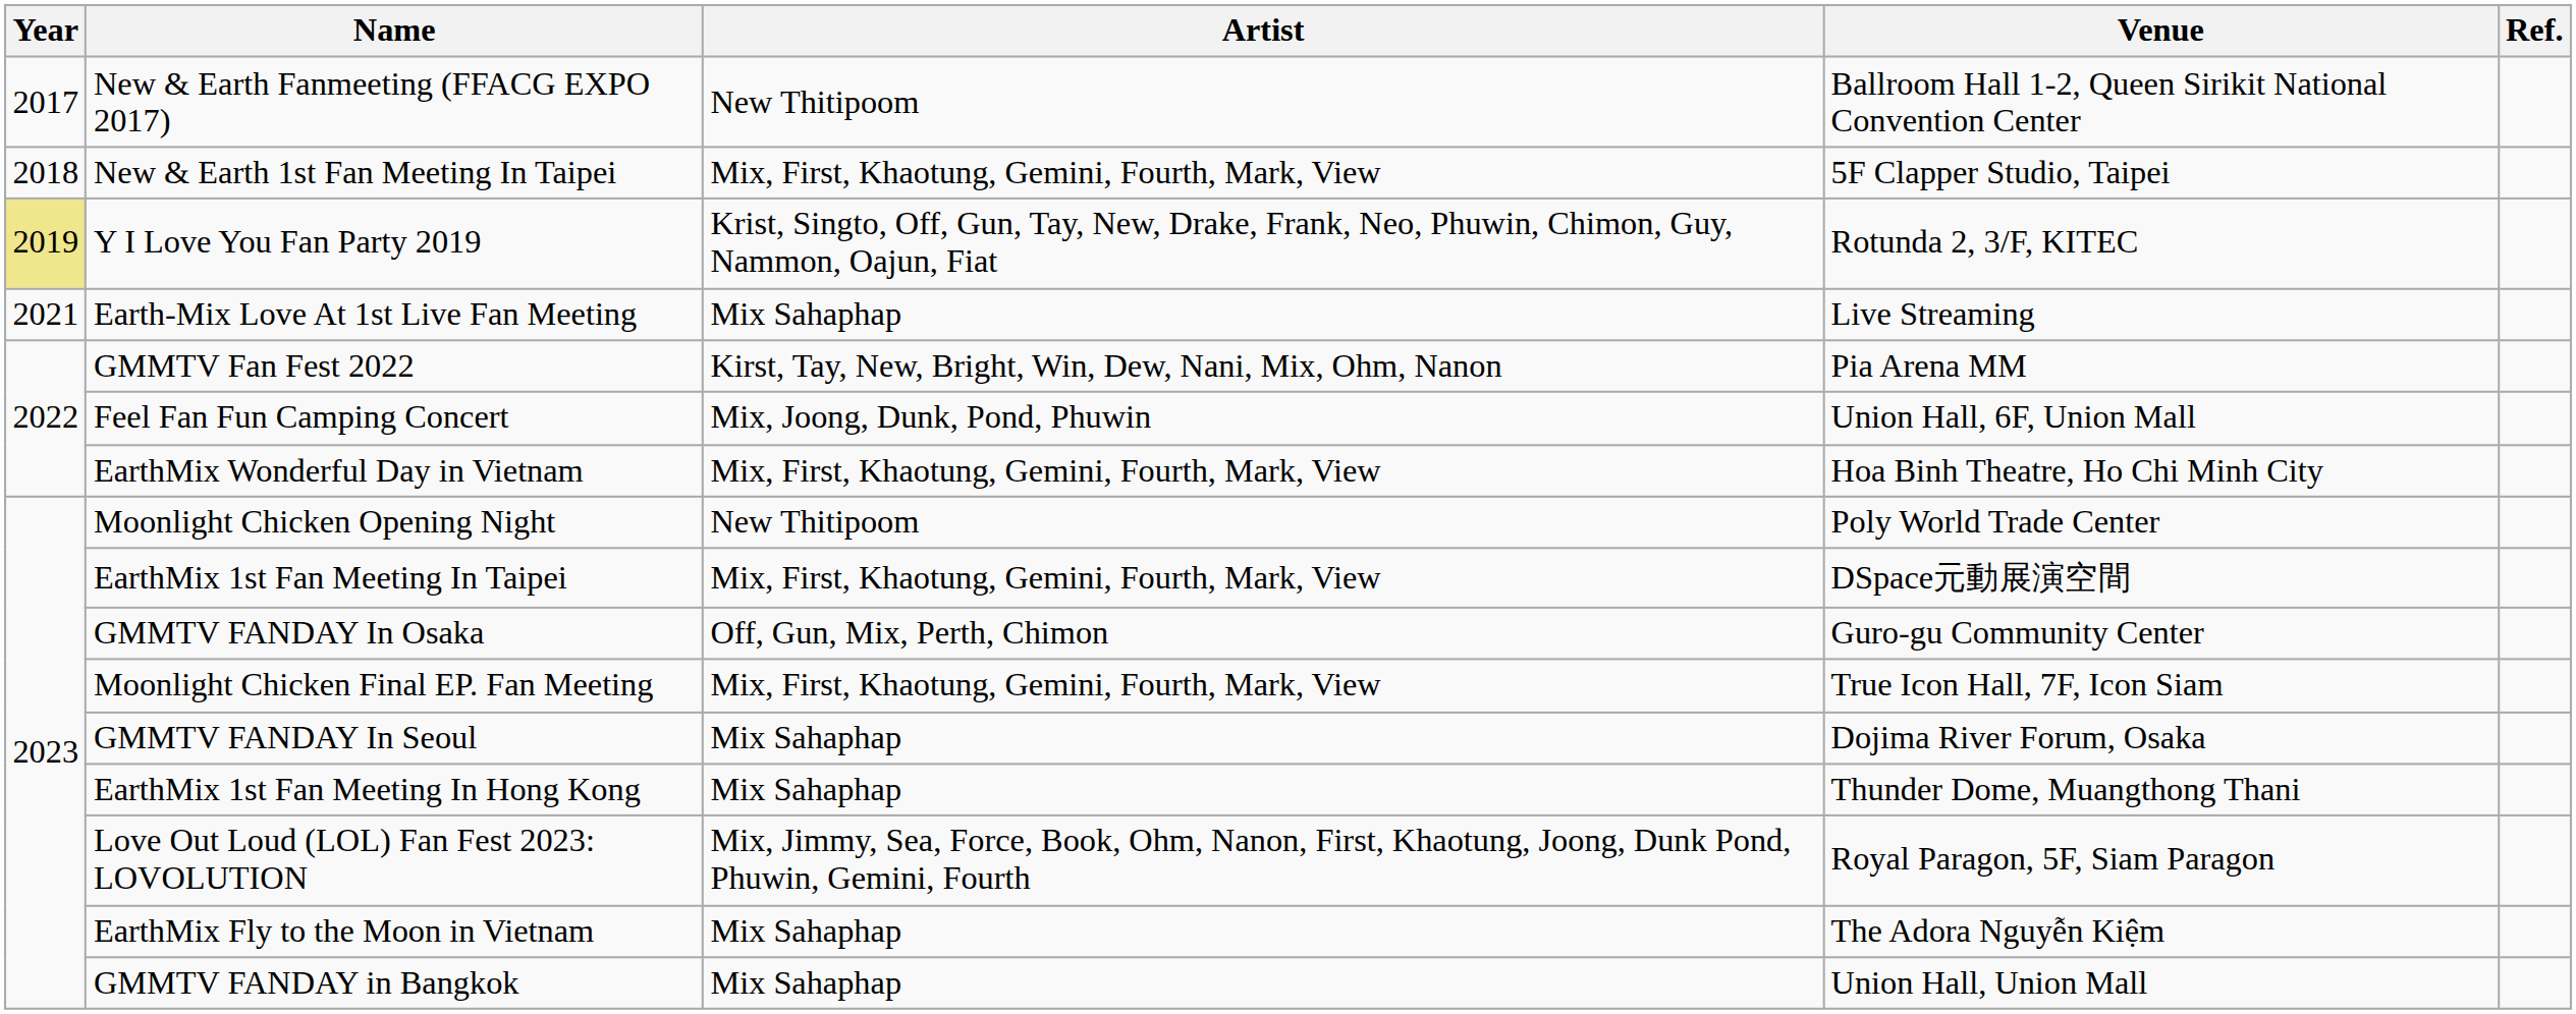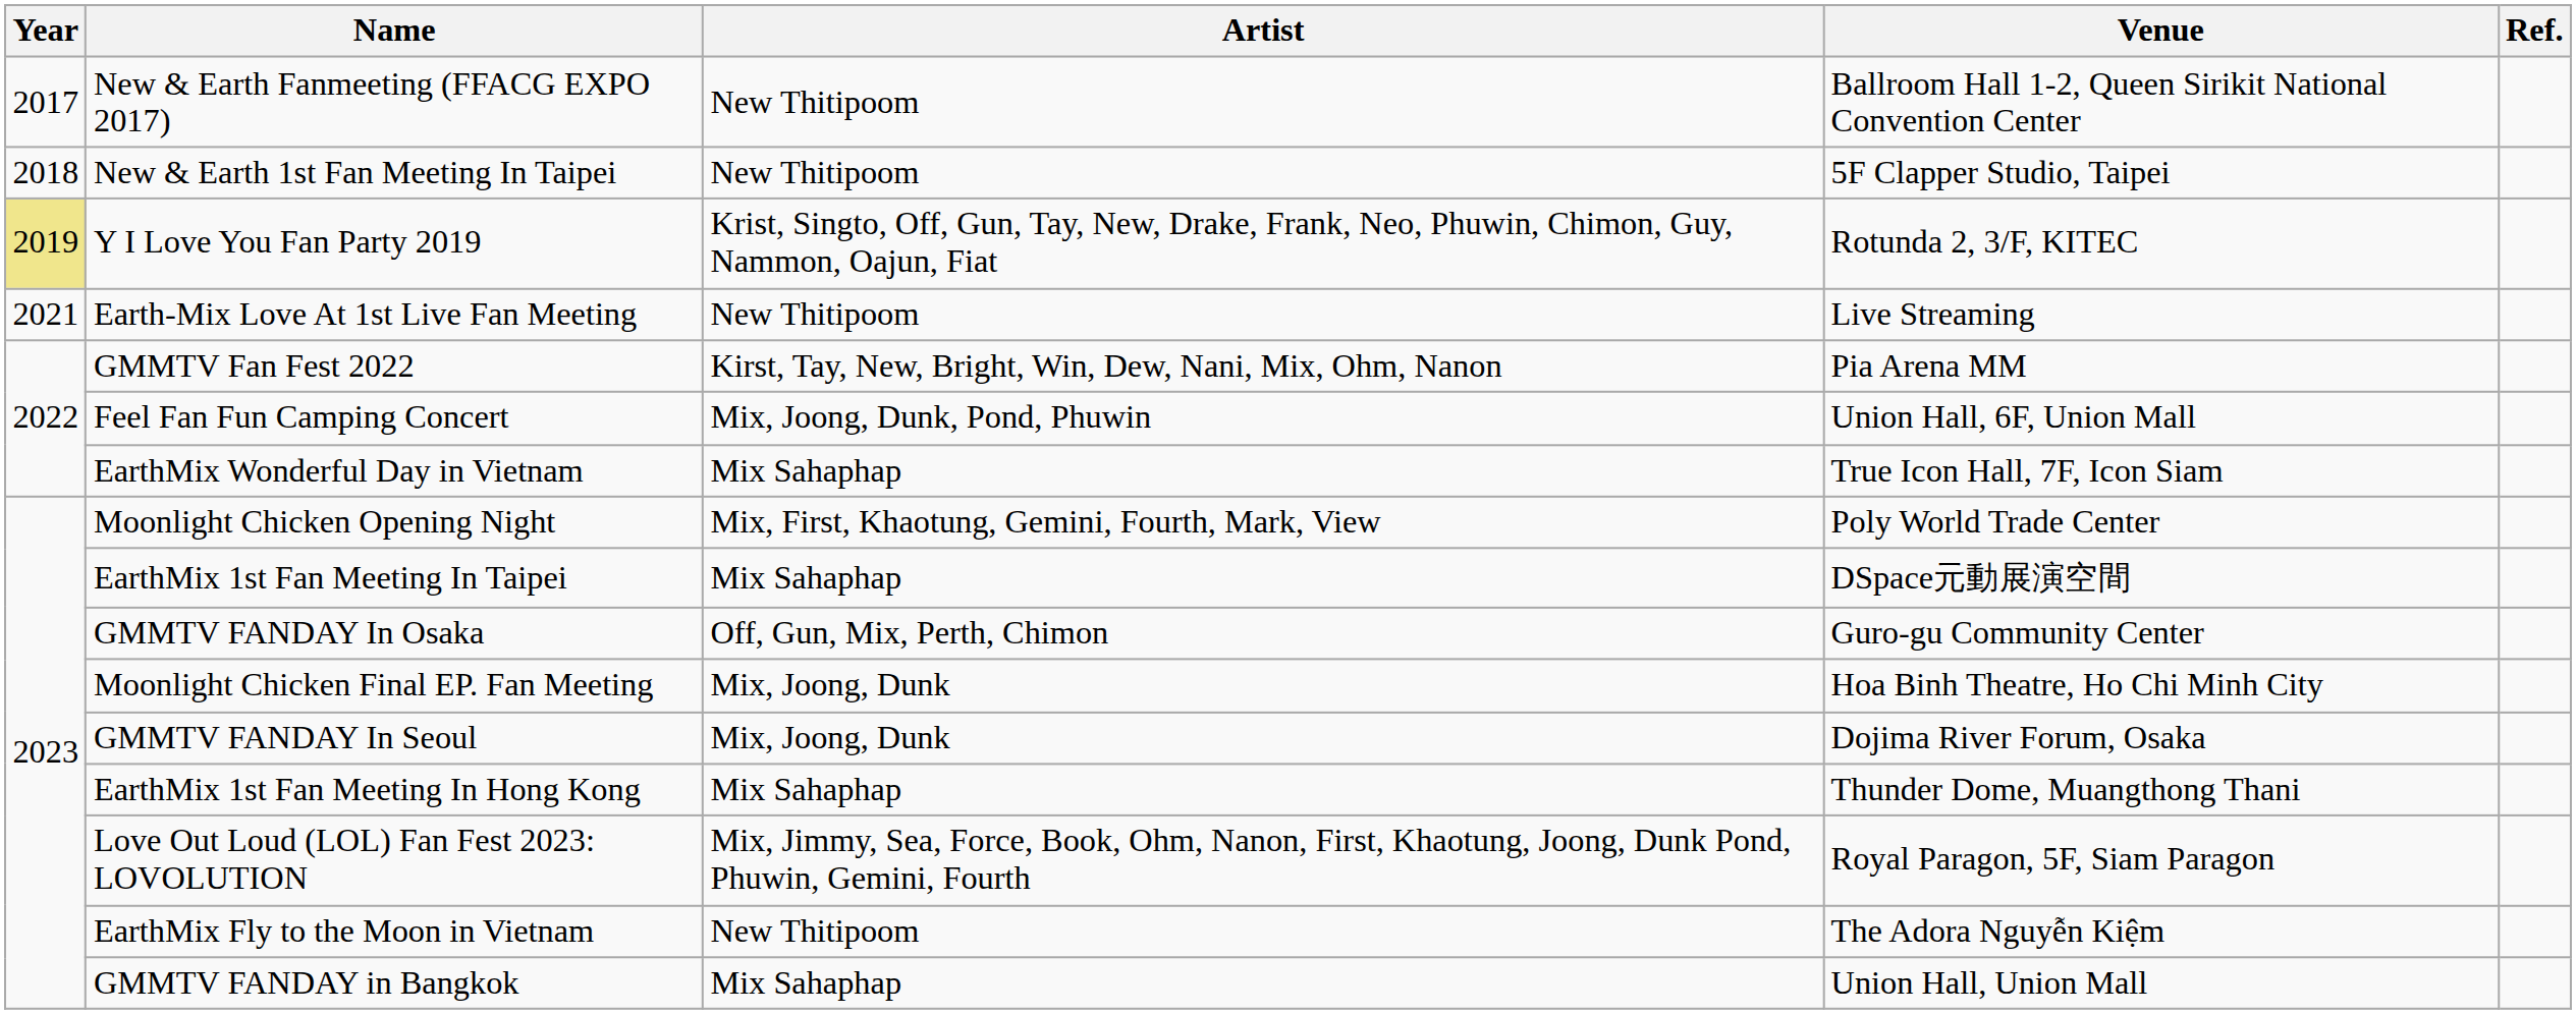New & Earth 1st Fan Meeting In Taipei | Artist: Mix, First, Khaotung, Gemini, Fourth, Mark, View -> New Thitipoom
Earth-Mix Love At 1st Live Fan Meeting | Artist: Mix Sahaphap -> New Thitipoom
EarthMix Wonderful Day in Vietnam | Artist: Mix, First, Khaotung, Gemini, Fourth, Mark, View -> Mix Sahaphap
EarthMix Wonderful Day in Vietnam | Venue: Hoa Binh Theatre, Ho Chi Minh City -> True Icon Hall, 7F, Icon Siam
Moonlight Chicken Opening Night | Artist: New Thitipoom -> Mix, First, Khaotung, Gemini, Fourth, Mark, View
EarthMix 1st Fan Meeting In Taipei | Artist: Mix, First, Khaotung, Gemini, Fourth, Mark, View -> Mix Sahaphap
Moonlight Chicken Final EP. Fan Meeting | Artist: Mix, First, Khaotung, Gemini, Fourth, Mark, View -> Mix, Joong, Dunk
Moonlight Chicken Final EP. Fan Meeting | Venue: True Icon Hall, 7F, Icon Siam -> Hoa Binh Theatre, Ho Chi Minh City
GMMTV FANDAY In Seoul | Artist: Mix Sahaphap -> Mix, Joong, Dunk
EarthMix Fly to the Moon in Vietnam | Artist: Mix Sahaphap -> New Thitipoom
